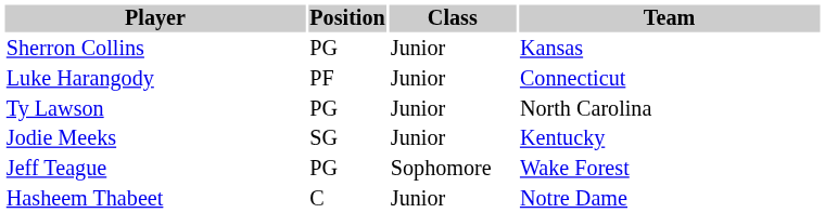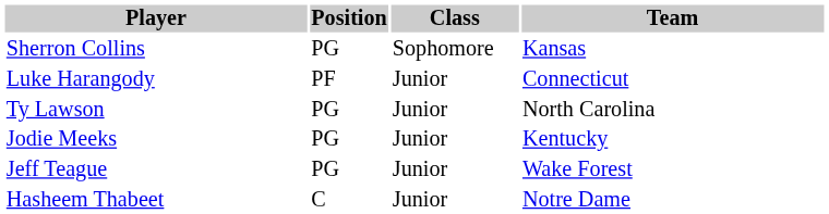Sherron Collins | Class: Junior -> Sophomore
Jodie Meeks | Position: SG -> PG
Jeff Teague | Class: Sophomore -> Junior
